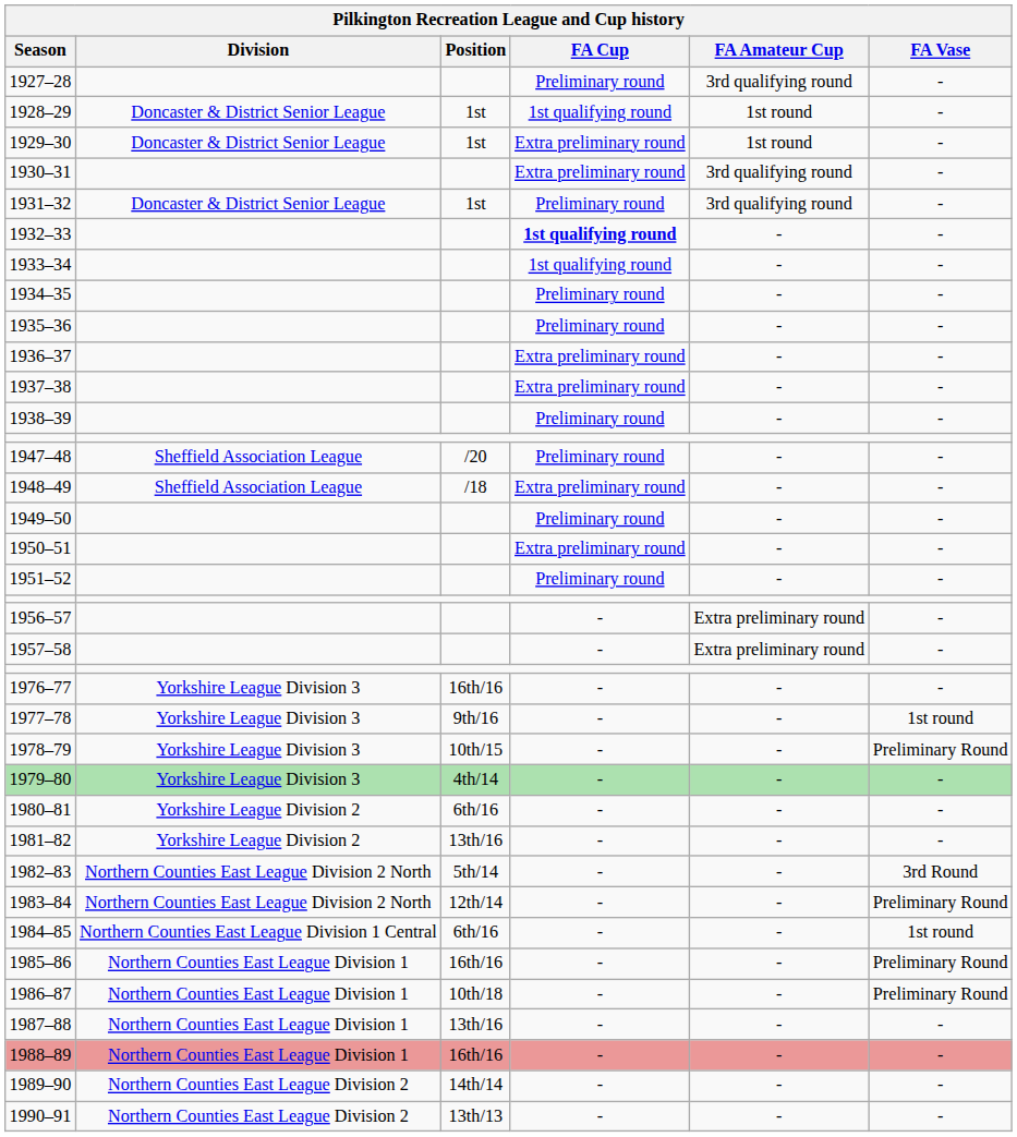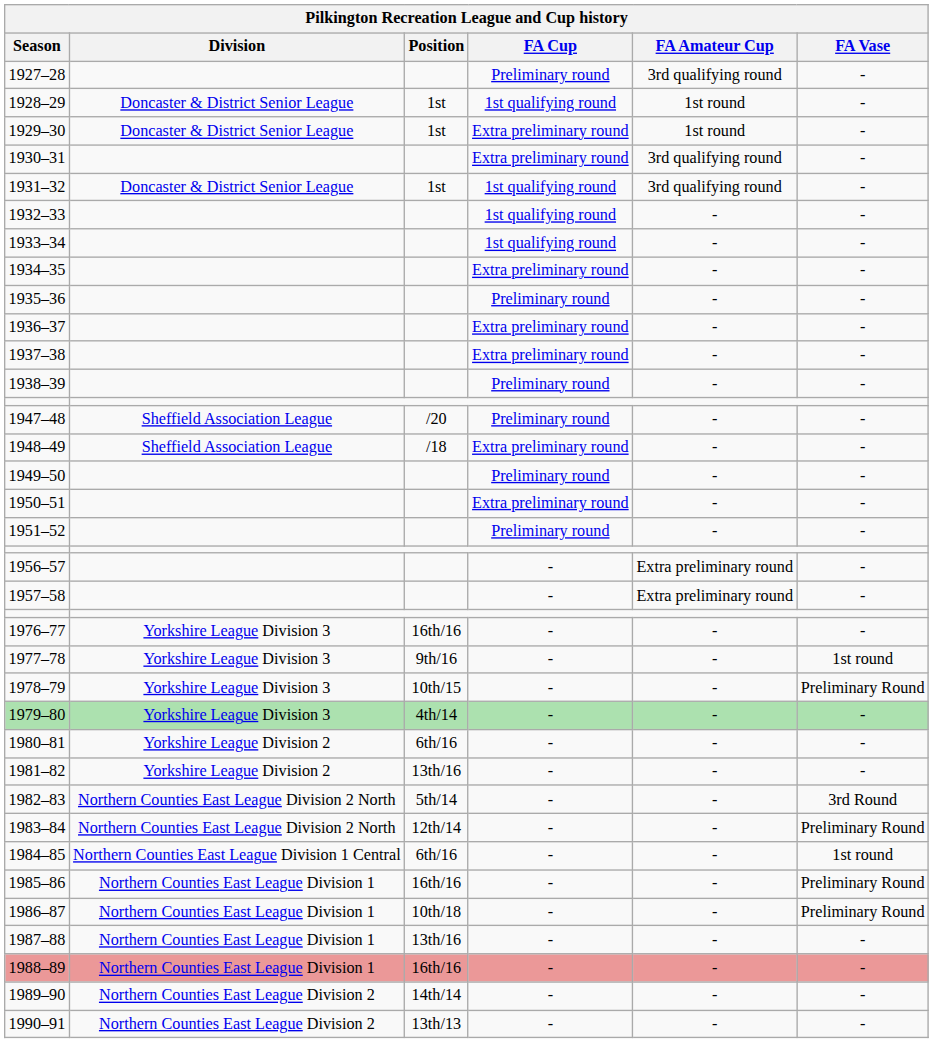1931–32 | FA Cup: Preliminary round -> 1st qualifying round
1932–33 | FA Cup: bold -> normal
1934–35 | FA Cup: Preliminary round -> Extra preliminary round
